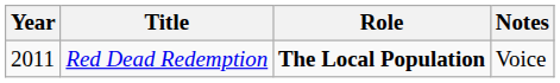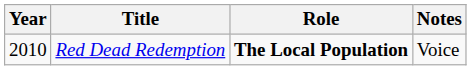Red Dead Redemption | Year: 2011 -> 2010
